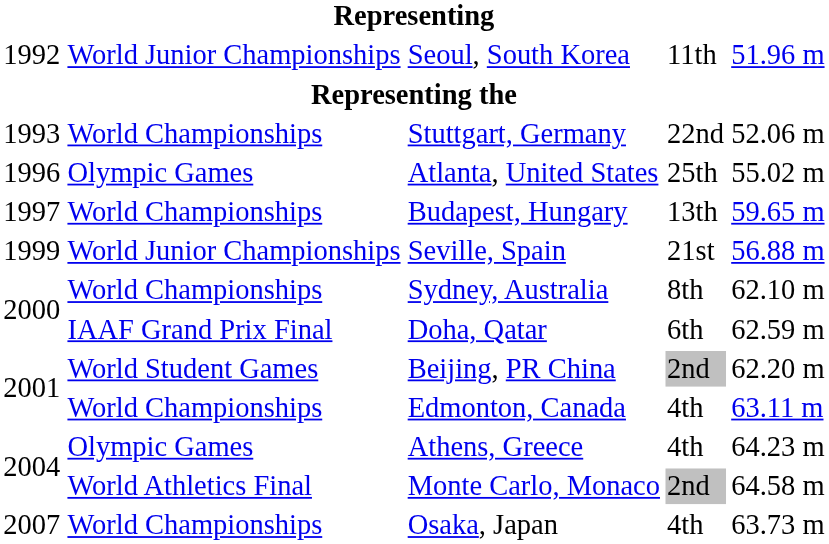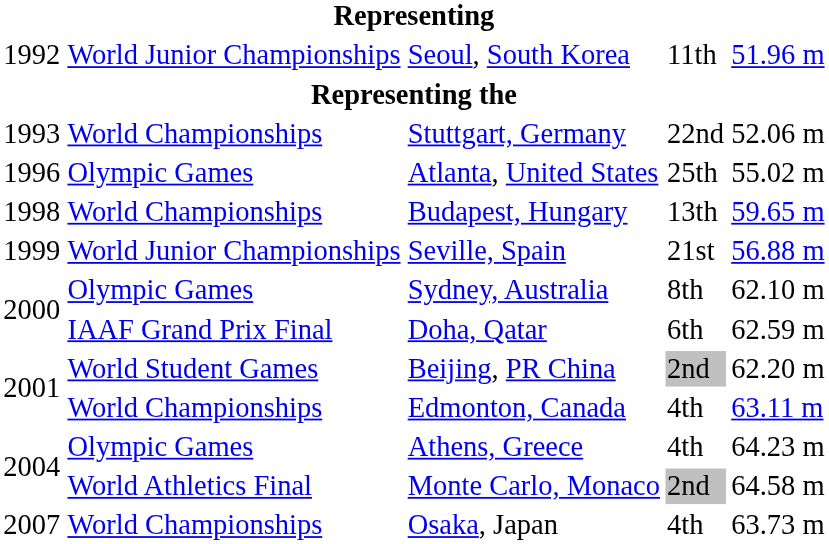Budapest, Hungary | column 1: 1997 -> 1998
Sydney, Australia | column 2: World Championships -> Olympic Games
